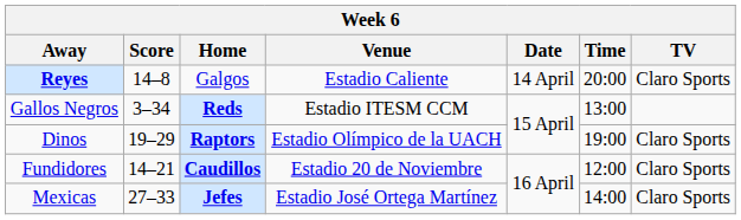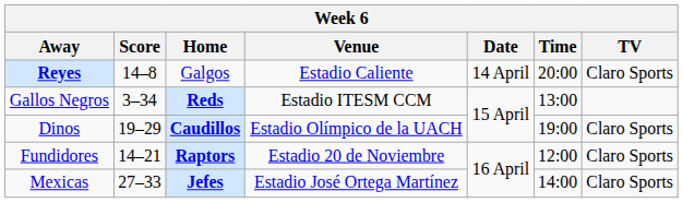Dinos | Home: Raptors -> Caudillos
Fundidores | Home: Caudillos -> Raptors
